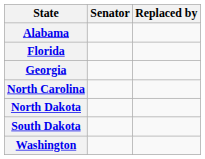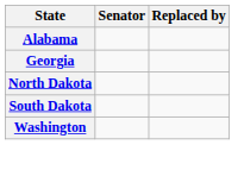- row: Florida
- row: North Carolina
